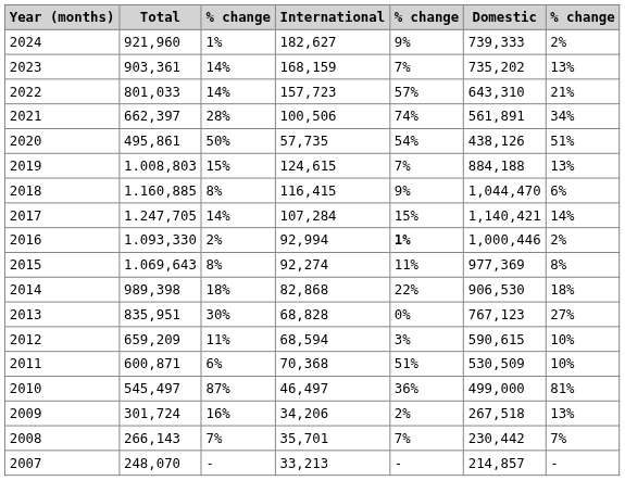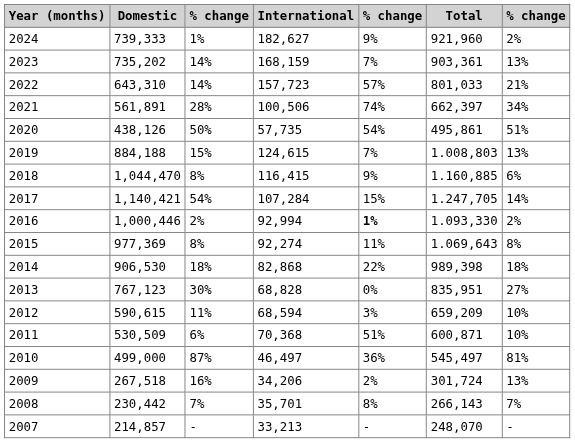columns swapped: Domestic <-> Total
2017 | column 3: 14% -> 54%
2008 | column 5: 7% -> 8%
